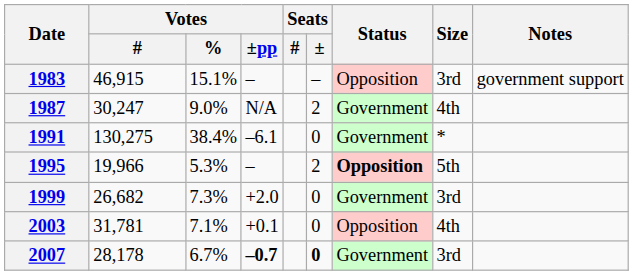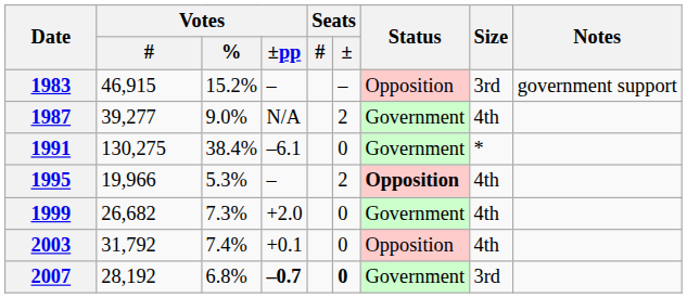1983 | Votes / %: 15.1% -> 15.2%
1987 | Votes / #: 30,247 -> 39,277
1995 | Size: 5th -> 4th
1999 | Size: 3rd -> 4th
2003 | Votes / #: 31,781 -> 31,792
2003 | Votes / %: 7.1% -> 7.4%
2007 | Votes / #: 28,178 -> 28,192
2007 | Votes / %: 6.7% -> 6.8%
